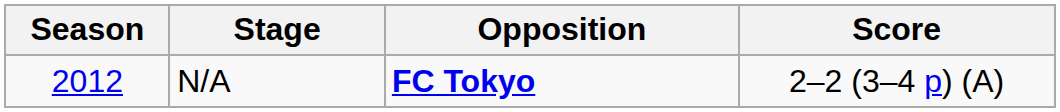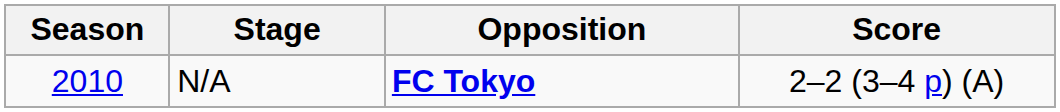N/A | Season: 2012 -> 2010
